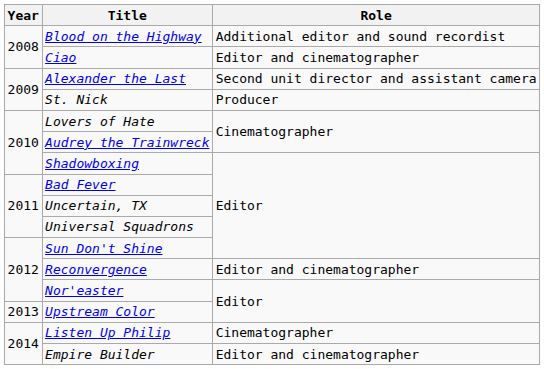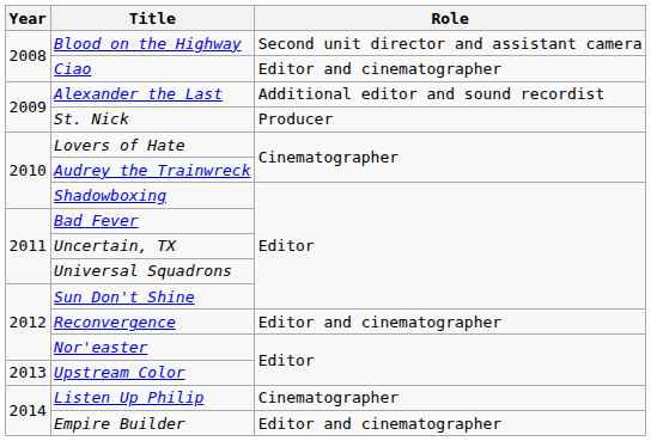Blood on the Highway | Role: Additional editor and sound recordist -> Second unit director and assistant camera
Alexander the Last | Role: Second unit director and assistant camera -> Additional editor and sound recordist
